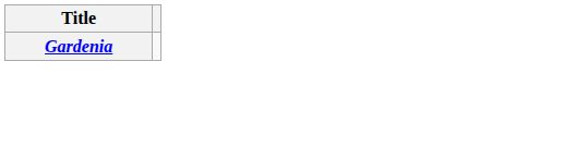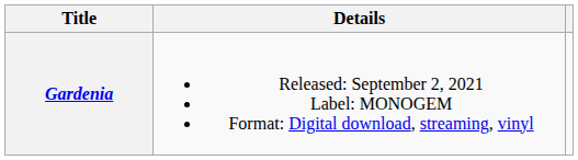+ column: Details | Released: September 2, 2021 Label: MONOGEM Format: Digital download, streaming, vinyl
